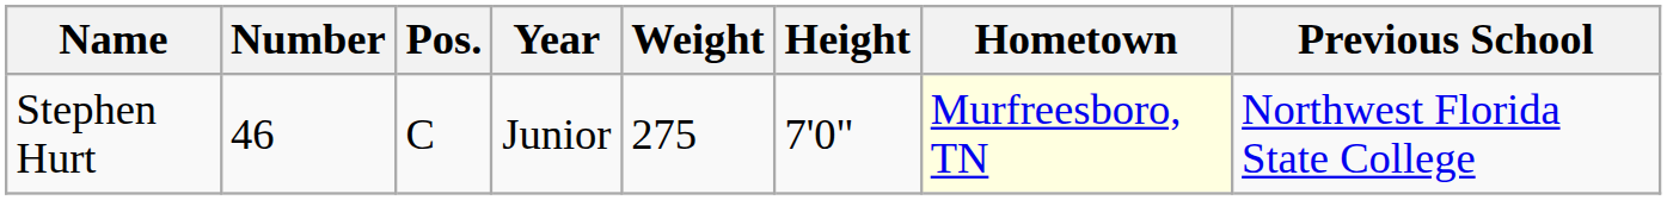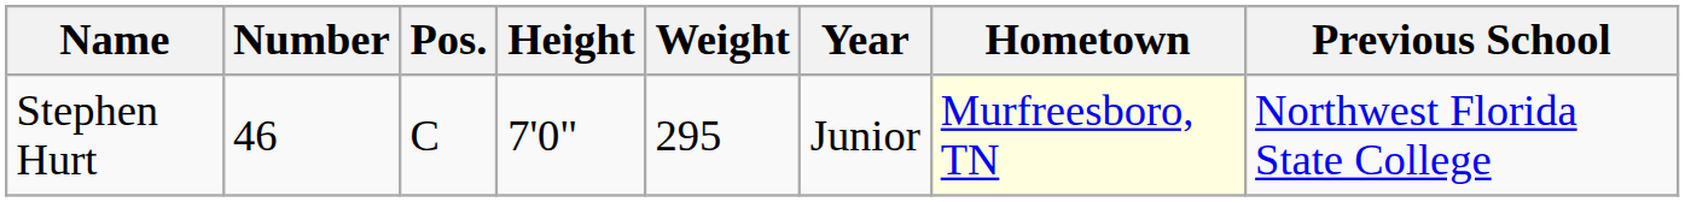columns swapped: Height <-> Year
Stephen Hurt | Weight: 275 -> 295
